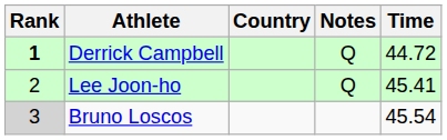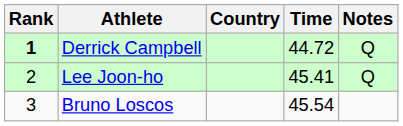columns swapped: Time <-> Notes
Bruno Loscos | Rank: lightgrey background -> no background
